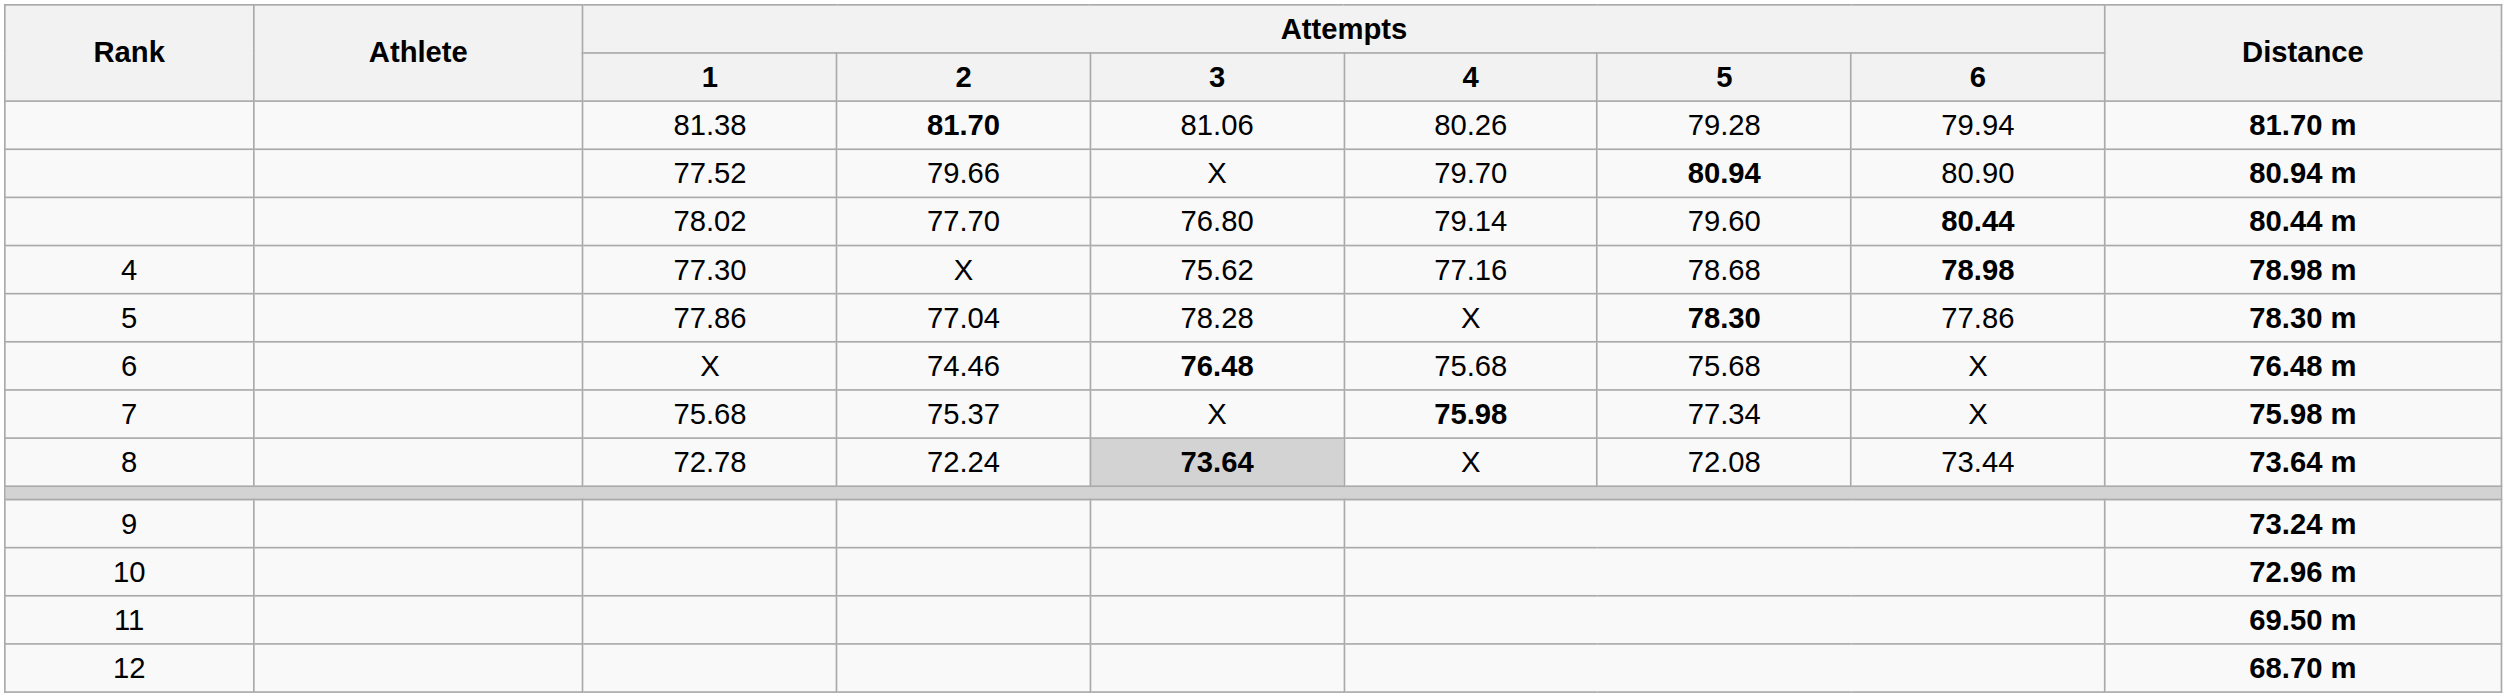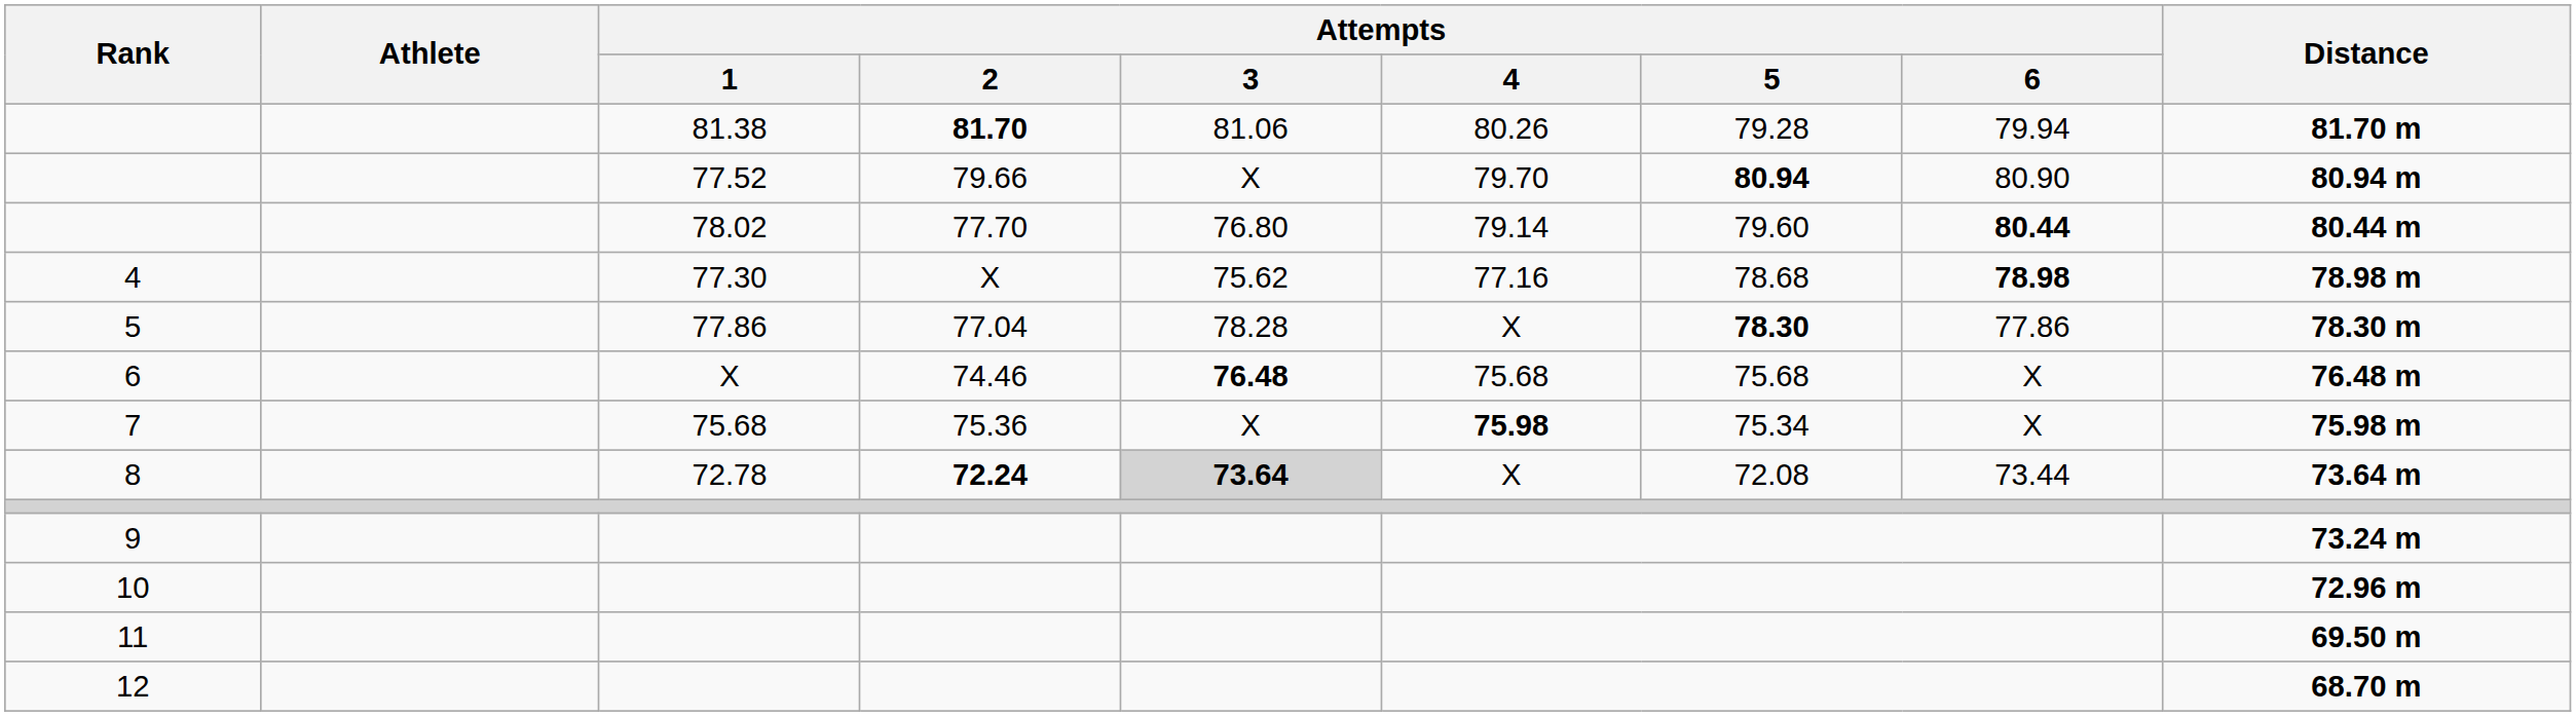7 | Attempts / 2: 75.37 -> 75.36
7 | Attempts / 5: 77.34 -> 75.34
8 | Attempts / 2: normal -> bold
